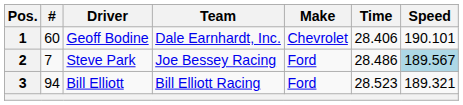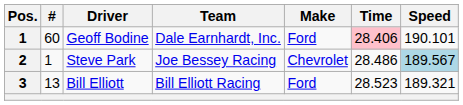Geoff Bodine | Make: Chevrolet -> Ford
Geoff Bodine | Time: no background -> pink background
Steve Park | #: 7 -> 1
Steve Park | Make: Ford -> Chevrolet
Bill Elliott | #: 94 -> 13
